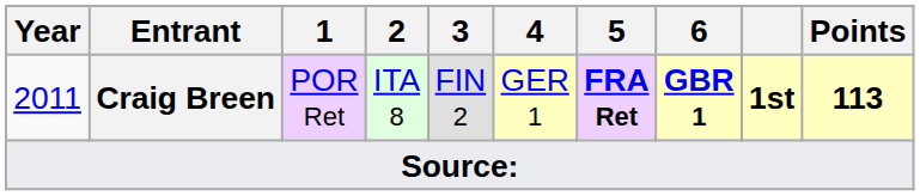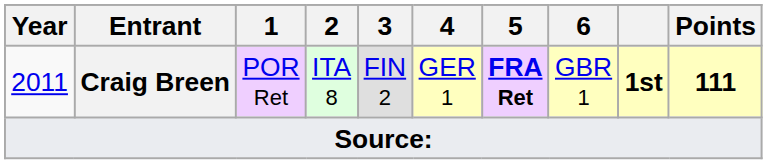2011 | 6: bold -> normal
2011 | Points: 113 -> 111
